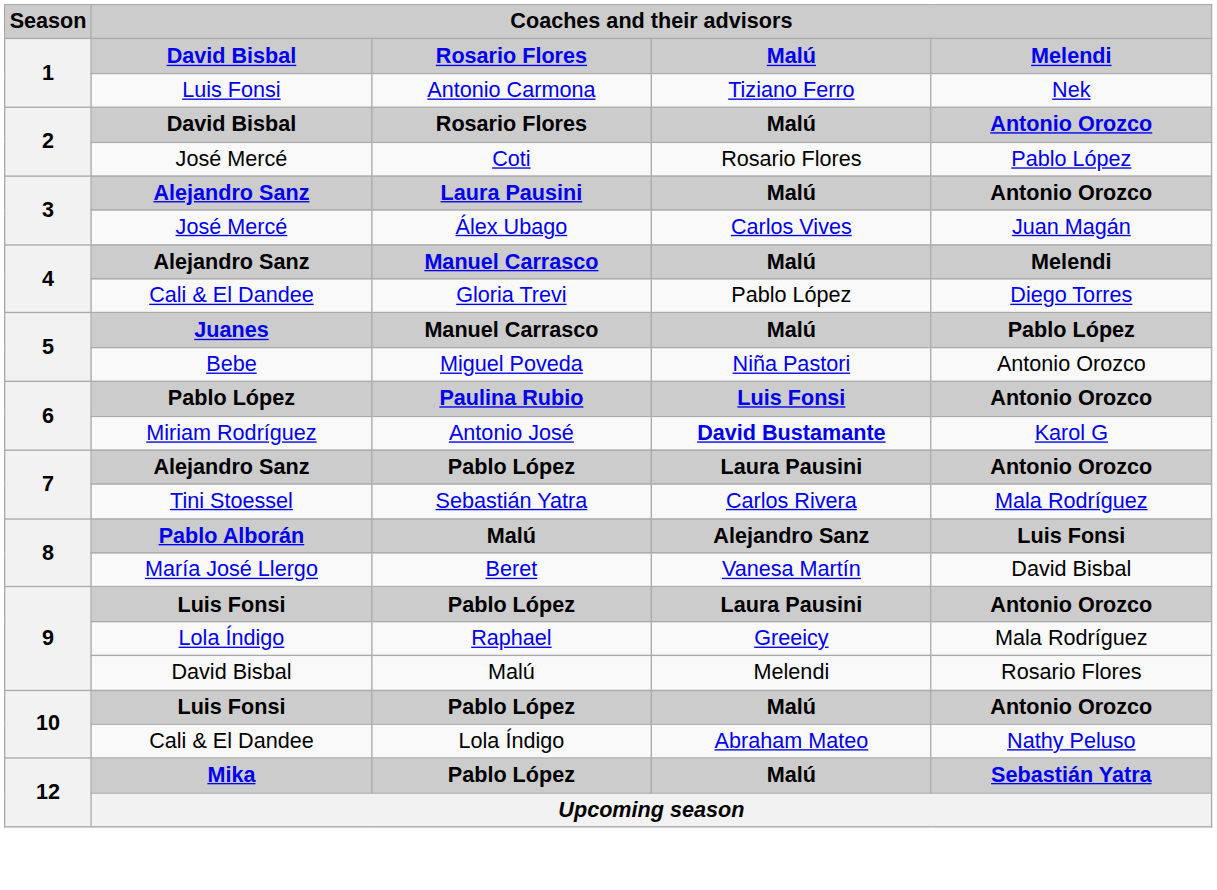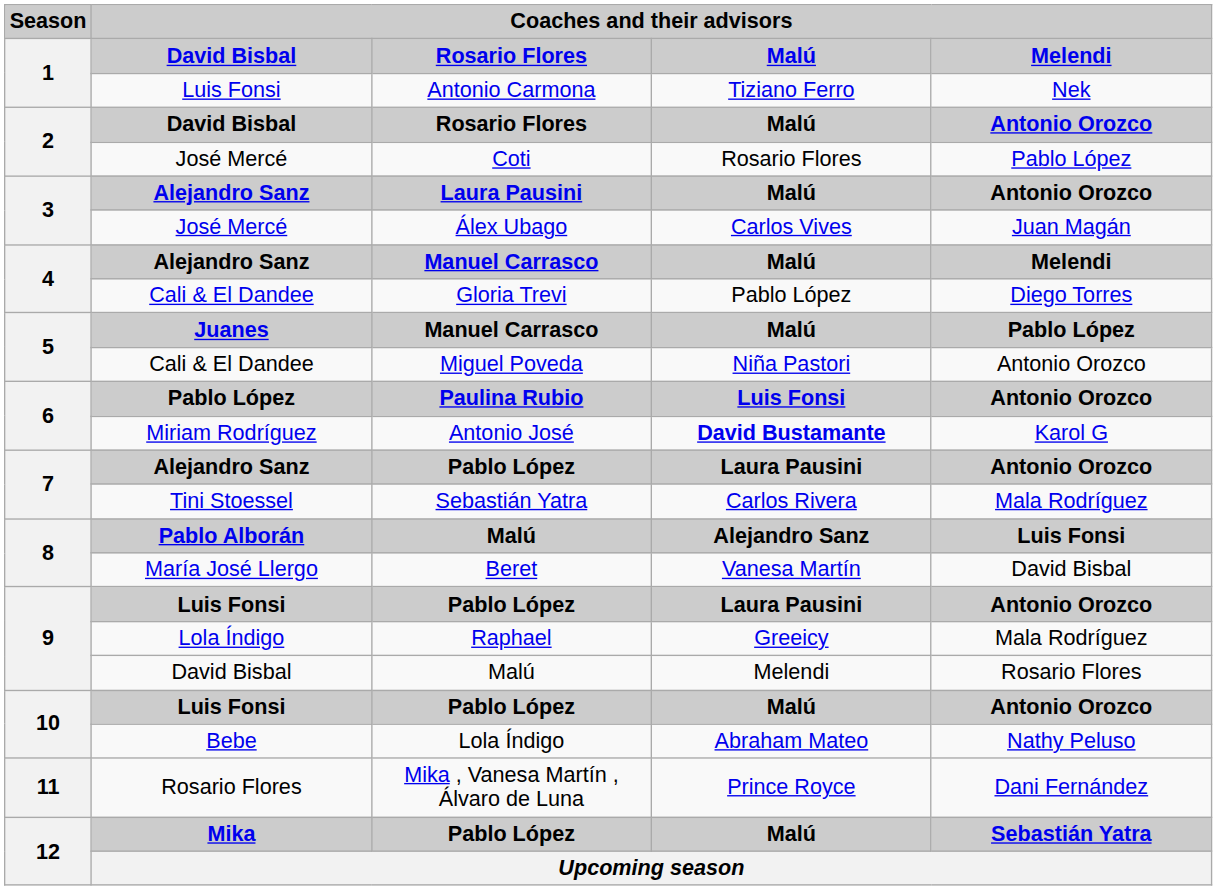5 / Miguel Poveda | Coaches and their advisors / David Bisbal: Bebe -> Cali & El Dandee
10 / Lola Índigo | Coaches and their advisors / David Bisbal: Cali & El Dandee -> Bebe
+ row: 11 | Rosario Flores | Mika , Vanesa Martín , Álvaro de Luna | Prince Royce | Dani Fernández
